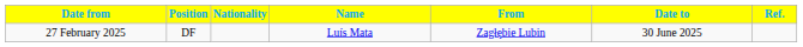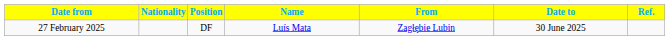columns swapped: Position <-> Nationality
